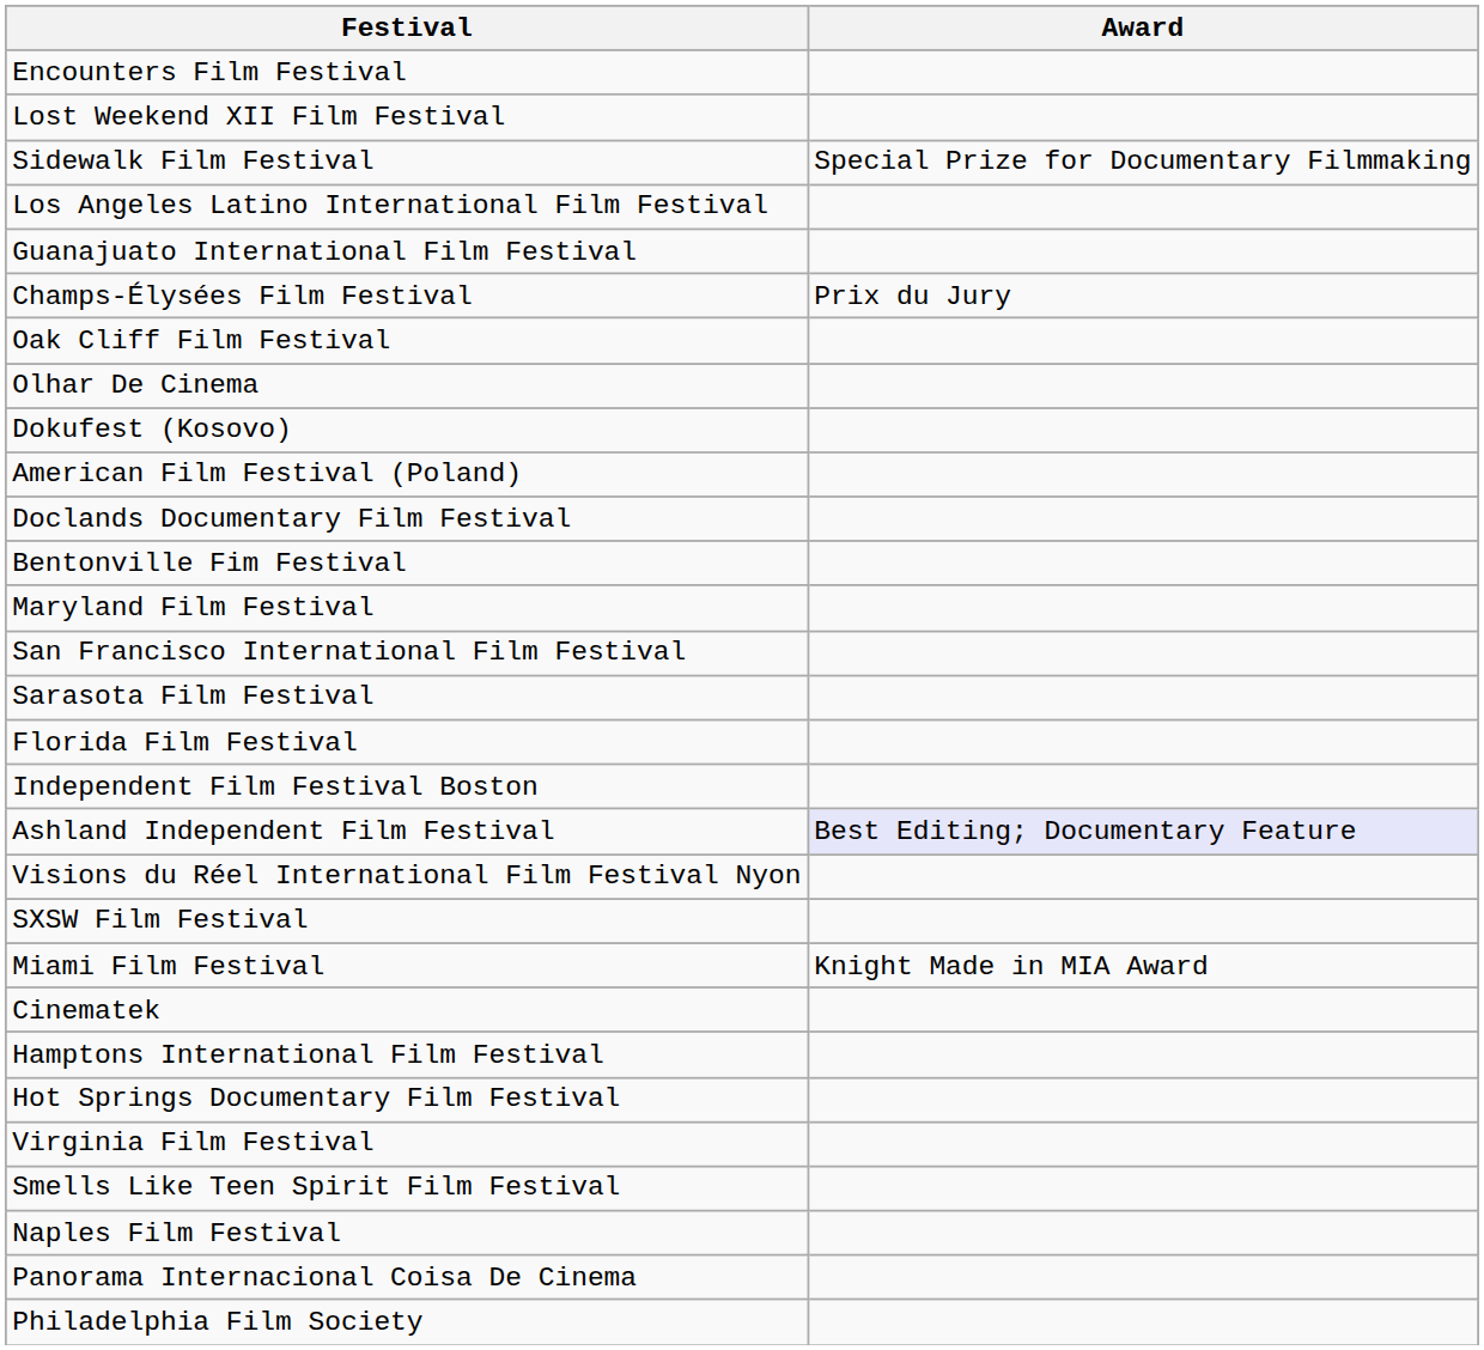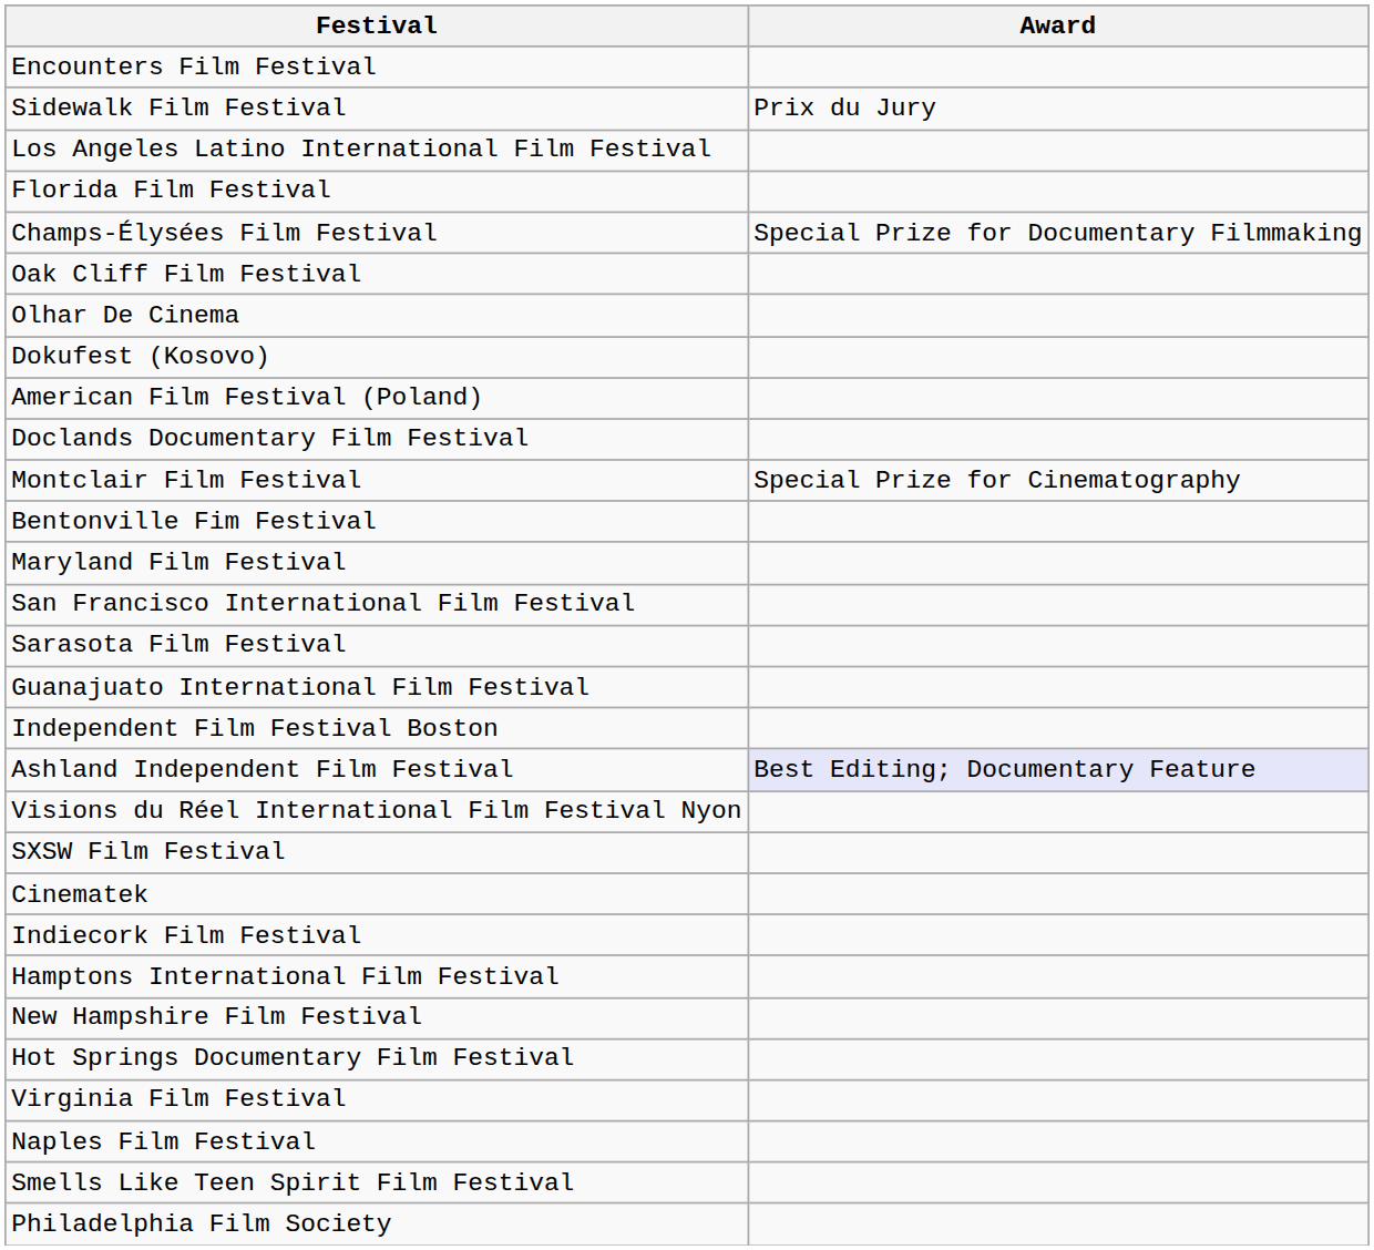- row: Lost Weekend XII Film Festival
Sidewalk Film Festival | Award: Special Prize for Documentary Filmmaking -> Prix du Jury
rows swapped: Guanajuato International Film Festival <-> Florida Film Festival
Champs-Élysées Film Festival | Award: Prix du Jury -> Special Prize for Documentary Filmmaking
+ row: Montclair Film Festival | Special Prize for Cinematography
- row: Miami Film Festival | Knight Made in MIA Award
+ row: Indiecork Film Festival
+ row: New Hampshire Film Festival
rows swapped: Naples Film Festival <-> Smells Like Teen Spirit Film Festival
- row: Panorama Internacional Coisa De Cinema
